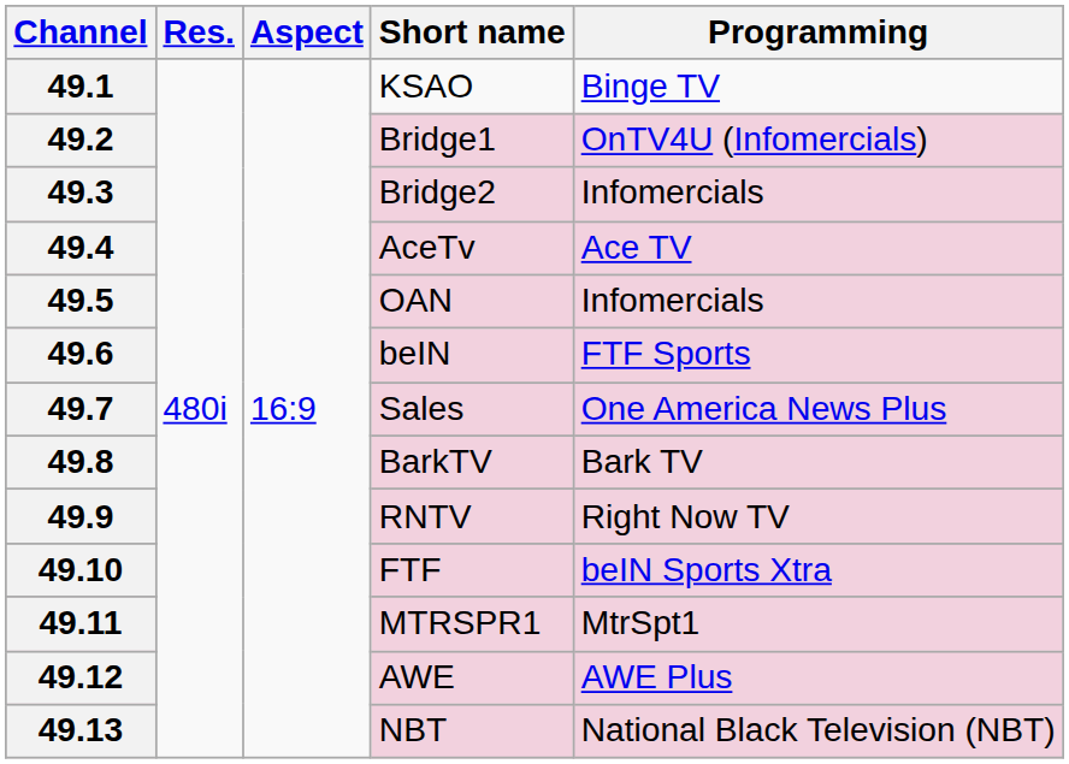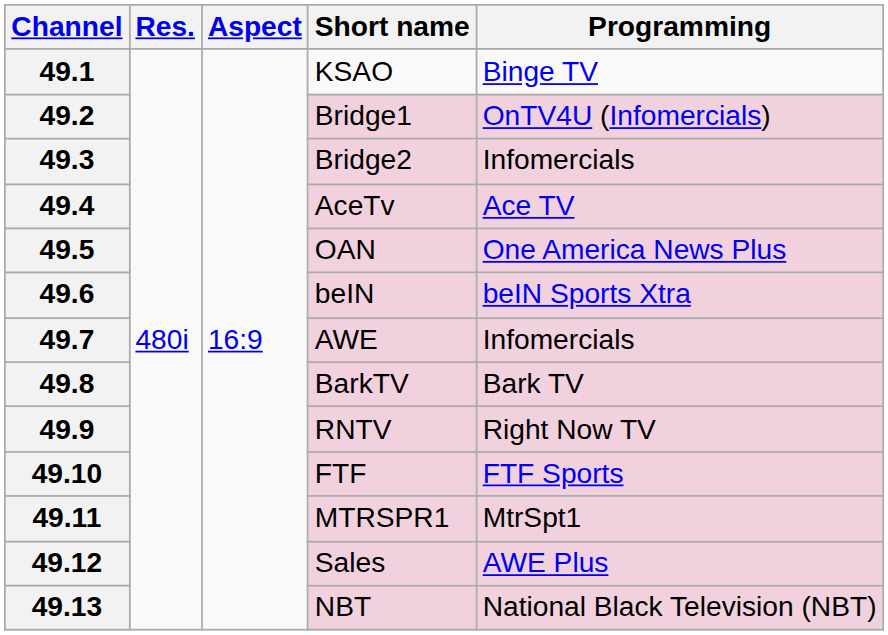49.5 | Programming: Infomercials -> One America News Plus
49.6 | Programming: FTF Sports -> beIN Sports Xtra
49.7 | Short name: Sales -> AWE
49.7 | Programming: One America News Plus -> Infomercials
49.10 | Programming: beIN Sports Xtra -> FTF Sports
49.12 | Short name: AWE -> Sales
